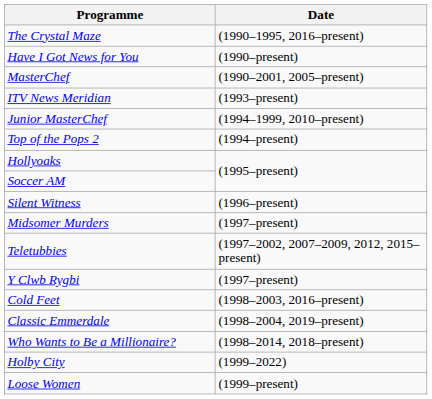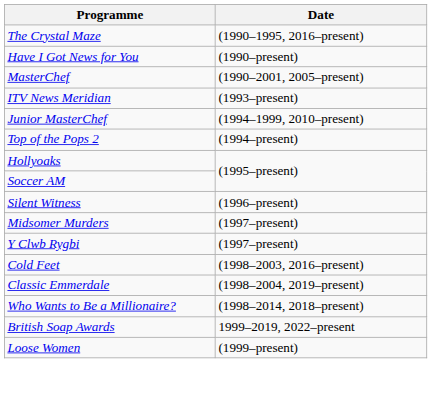- row: Teletubbies | (1997–2002, 2007–2009, 2012, 2015–present)
+ row: British Soap Awards | 1999–2019, 2022–present
- row: Holby City | (1999–2022)
